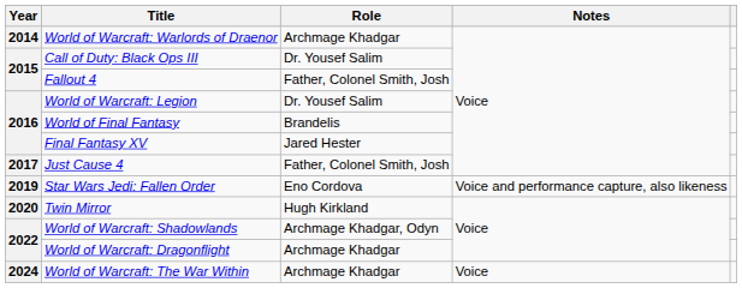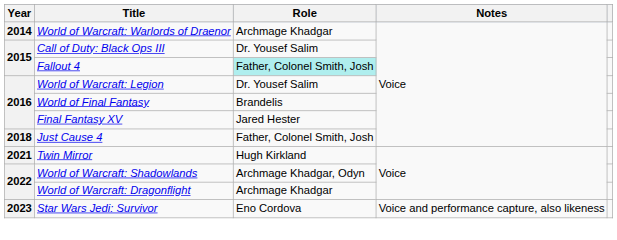Fallout 4 | Role: no background -> paleturquoise background
Just Cause 4 | Year: 2017 -> 2018
- row: 2019 | Star Wars Jedi: Fallen Order | Eno Cordova | Voice and performance capture, also likeness
Twin Mirror | Year: 2020 -> 2021
+ row: 2023 | Star Wars Jedi: Survivor | Eno Cordova | Voice and performance capture, also likeness
- row: 2024 | World of Warcraft: The War Within | Archmage Khadgar | Voice
